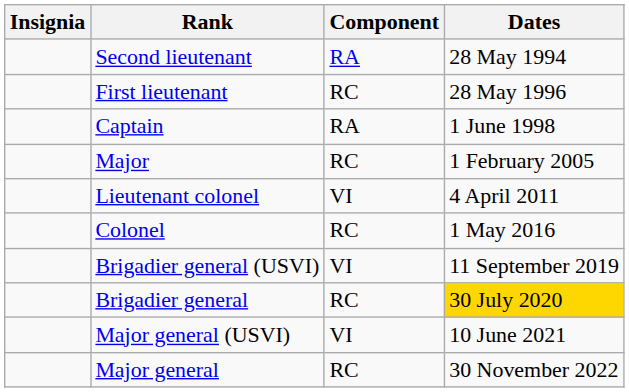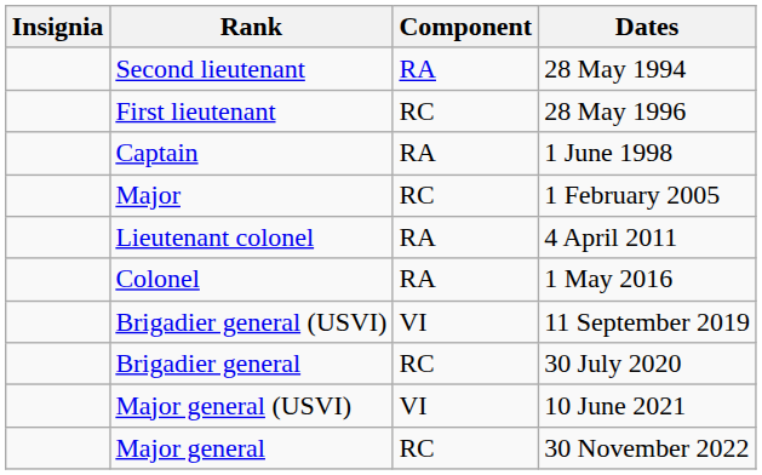Lieutenant colonel | Component: VI -> RA
Colonel | Component: RC -> RA
Brigadier general | Dates: gold background -> no background
